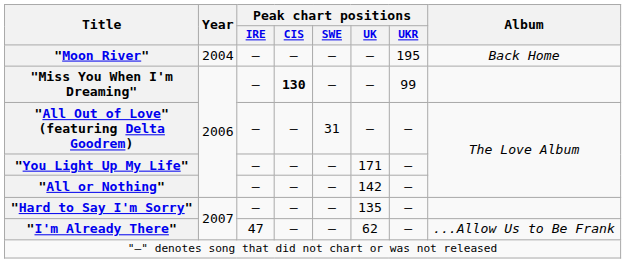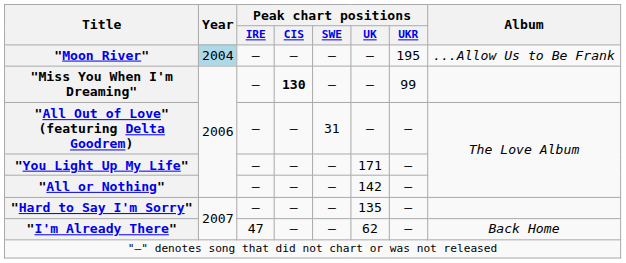"Moon River" | Year: no background -> lightblue background
"Moon River" | Album: Back Home -> ...Allow Us to Be Frank
"I'm Already There" | Album: ...Allow Us to Be Frank -> Back Home
